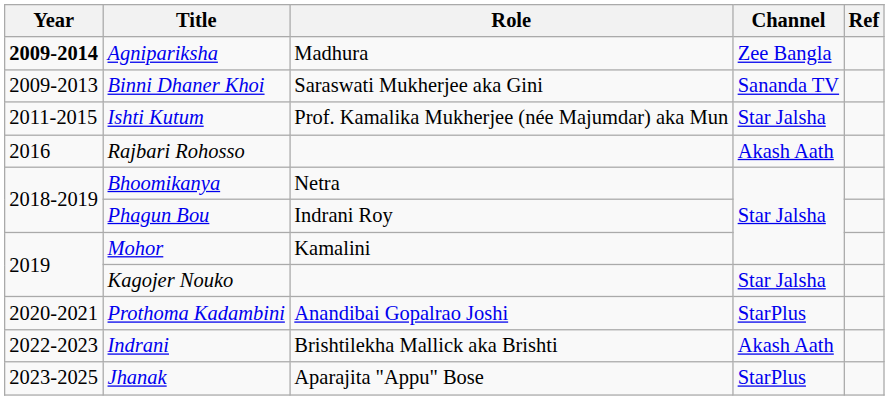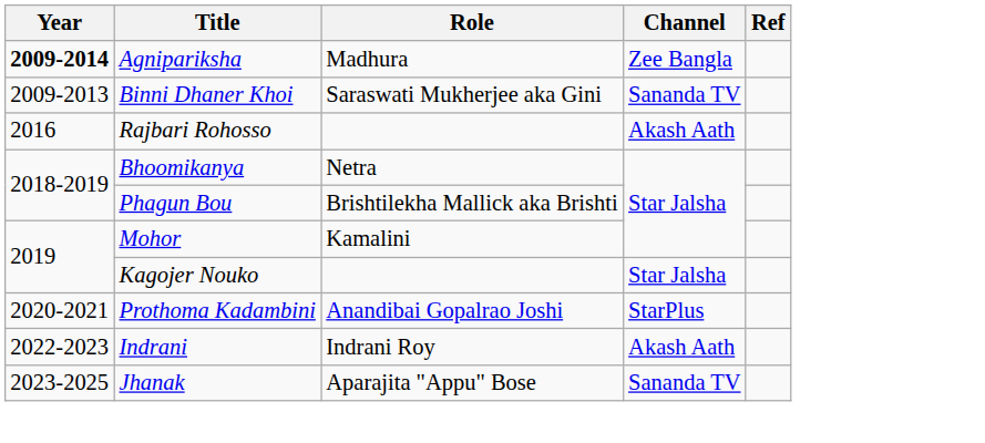- row: 2011-2015 | Ishti Kutum | Prof. Kamalika Mukherjee (née Majumdar) aka Mun | Star Jalsha
Phagun Bou | Role: Indrani Roy -> Brishtilekha Mallick aka Brishti
Indrani | Role: Brishtilekha Mallick aka Brishti -> Indrani Roy
Jhanak | Channel: StarPlus -> Sananda TV
